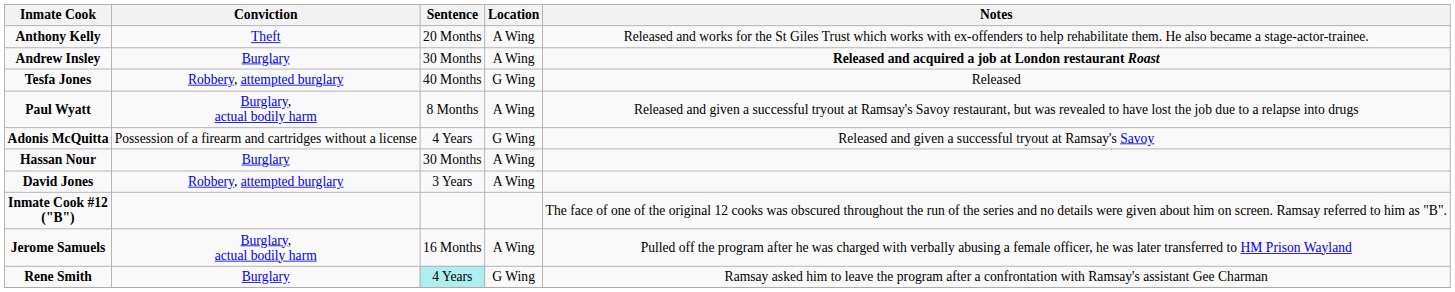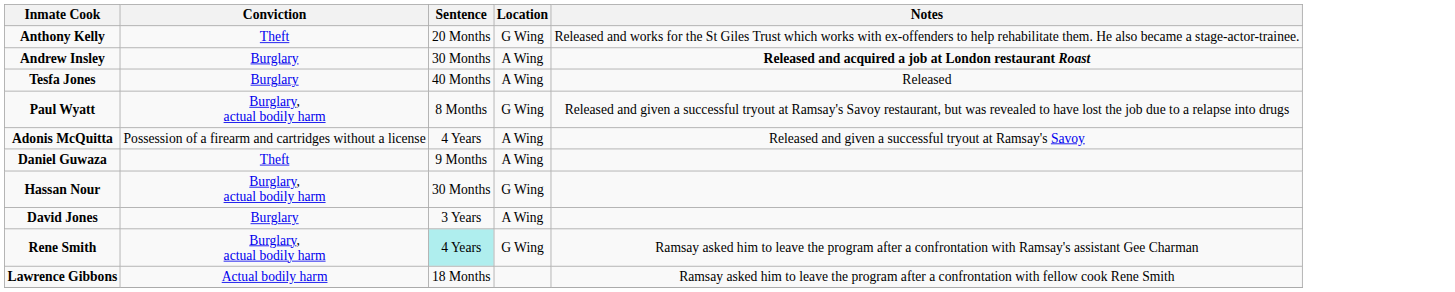Anthony Kelly | Location: A Wing -> G Wing
Tesfa Jones | Conviction: Robbery, attempted burglary -> Burglary
Tesfa Jones | Location: G Wing -> A Wing
Paul Wyatt | Location: A Wing -> G Wing
Adonis McQuitta | Location: G Wing -> A Wing
+ row: Daniel Guwaza | Theft | 9 Months | A Wing
Hassan Nour | Conviction: Burglary -> Burglary, actual bodily harm
Hassan Nour | Location: A Wing -> G Wing
David Jones | Conviction: Robbery, attempted burglary -> Burglary
- row: Inmate Cook #12 ("B") | The face of one of the original 12 cooks was obscured throughout the run of the series and no details were given about him on screen. Ramsay referred to him as "B".
- row: Jerome Samuels | Burglary, actual bodily harm | 16 Months | A Wing | Pulled off the program after he was charged with verbally abusing a female officer, he was later transferred to HM Prison Wayland
Rene Smith | Conviction: Burglary -> Burglary, actual bodily harm
+ row: Lawrence Gibbons | Actual bodily harm | 18 Months | Ramsay asked him to leave the program after a confrontation with fellow cook Rene Smith
